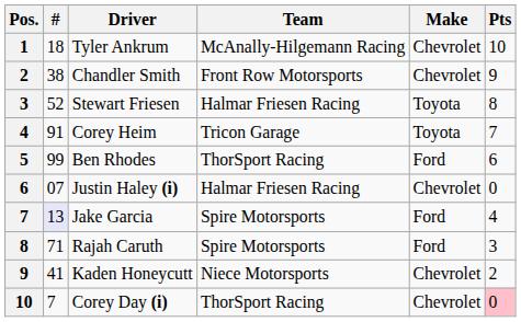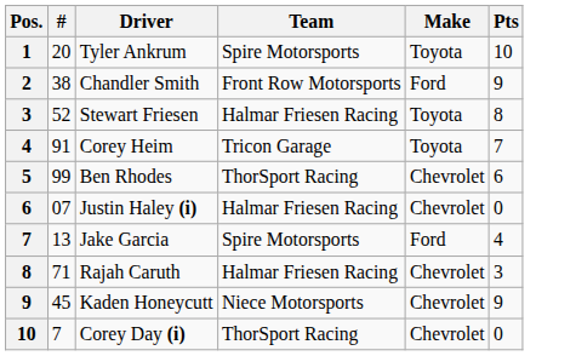Tyler Ankrum | #: 18 -> 20
Tyler Ankrum | Team: McAnally-Hilgemann Racing -> Spire Motorsports
Tyler Ankrum | Make: Chevrolet -> Toyota
Chandler Smith | Make: Chevrolet -> Ford
Ben Rhodes | Make: Ford -> Chevrolet
Jake Garcia | #: lavender background -> no background
Rajah Caruth | Team: Spire Motorsports -> Halmar Friesen Racing
Rajah Caruth | Make: Ford -> Chevrolet
Kaden Honeycutt | #: 41 -> 45
Kaden Honeycutt | Pts: 2 -> 9
Corey Day (i) | Pts: pink background -> no background
